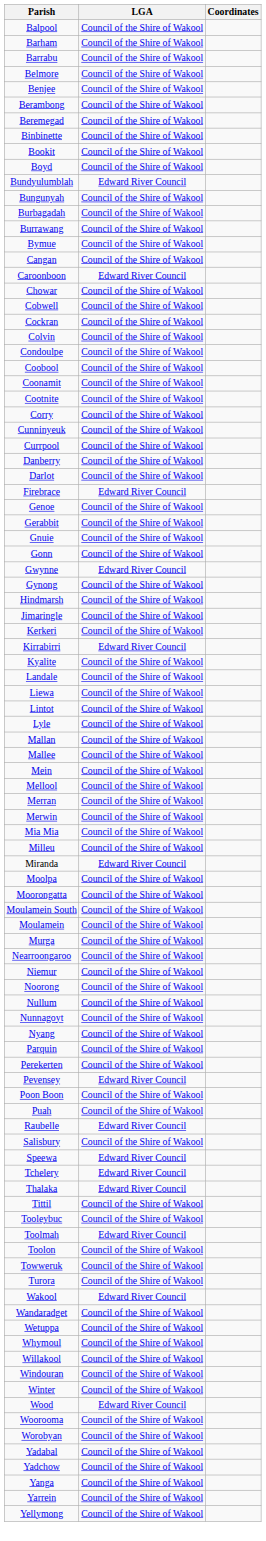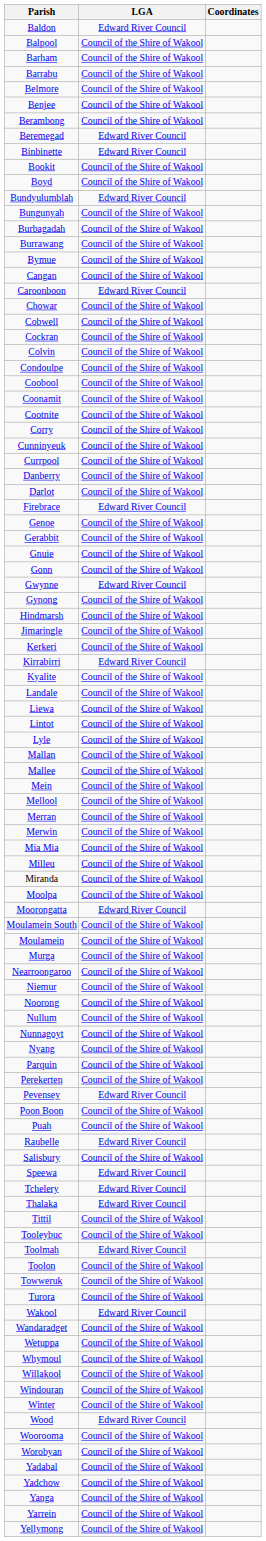+ row: Baldon | Edward River Council
Beremegad | LGA: Council of the Shire of Wakool -> Edward River Council
Binbinette | LGA: Council of the Shire of Wakool -> Edward River Council
Miranda | LGA: Edward River Council -> Council of the Shire of Wakool
Moorongatta | LGA: Council of the Shire of Wakool -> Edward River Council
